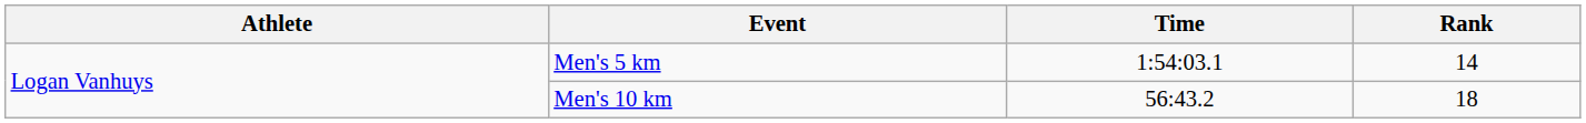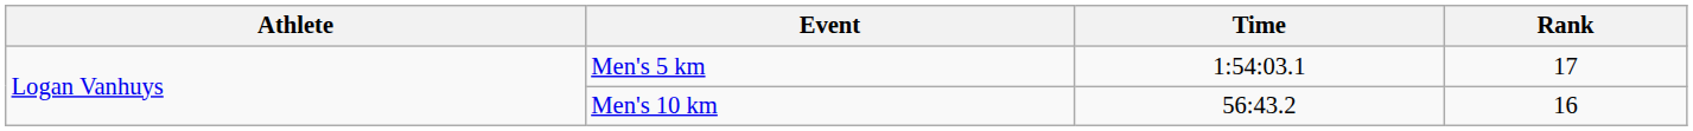Men's 5 km | Rank: 14 -> 17
Men's 10 km | Rank: 18 -> 16
